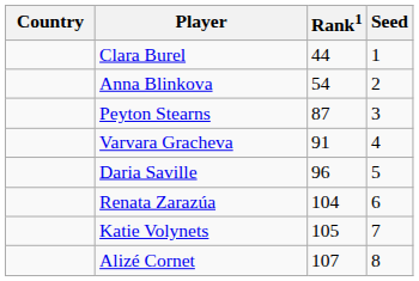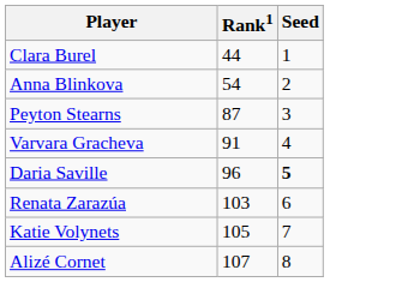- column: Country
Daria Saville | Seed: normal -> bold
Renata Zarazúa | Rank1: 104 -> 103
